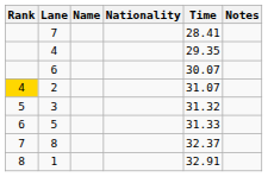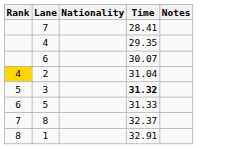- column: Name
2 | Time: 31.07 -> 31.04
3 | Time: normal -> bold
